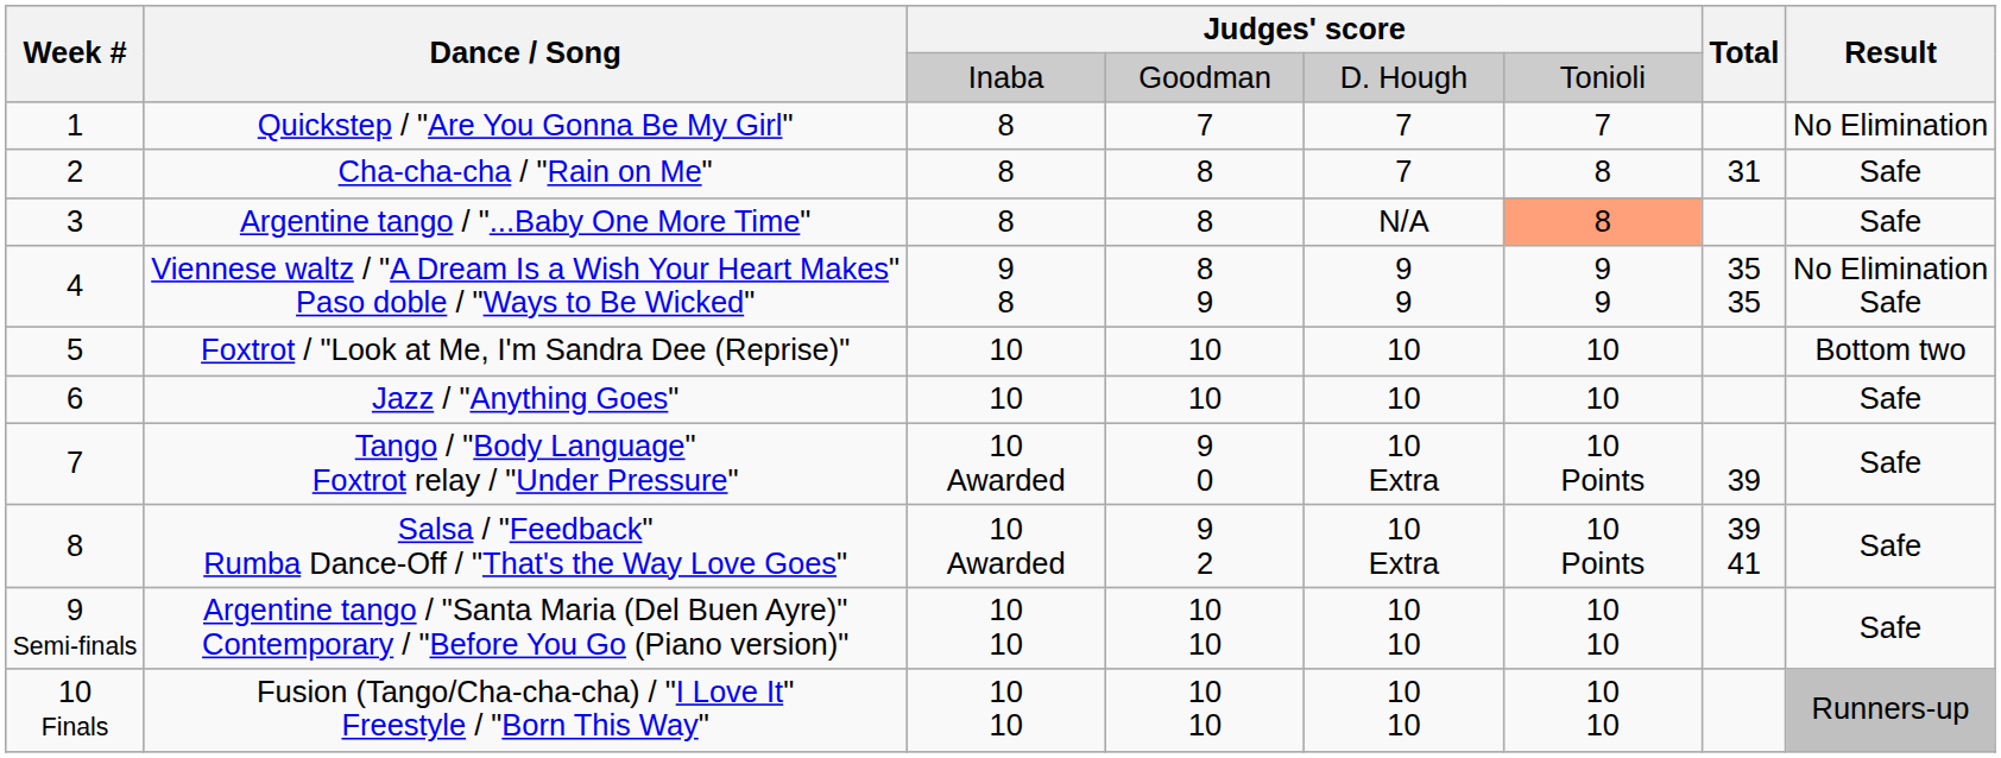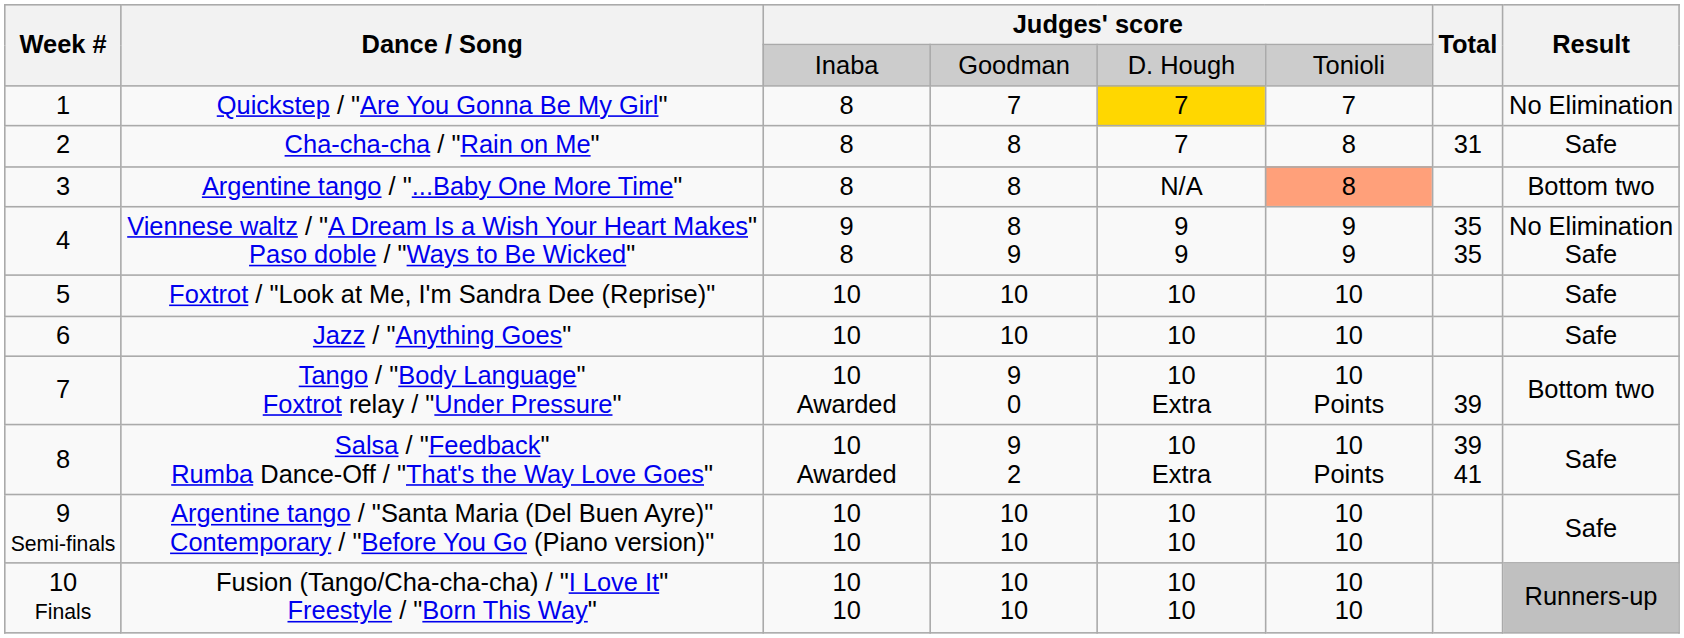Quickstep / "Are You Gonna Be My Girl" | column 5: no background -> gold background
Argentine tango / "...Baby One More Time" | Result: Safe -> Bottom two
Foxtrot / "Look at Me, I'm Sandra Dee (Reprise)" | Result: Bottom two -> Safe
Tango / "Body Language" Foxtrot relay / "Under Pressure" | Result: Safe -> Bottom two
